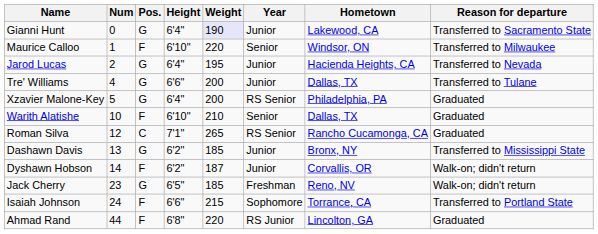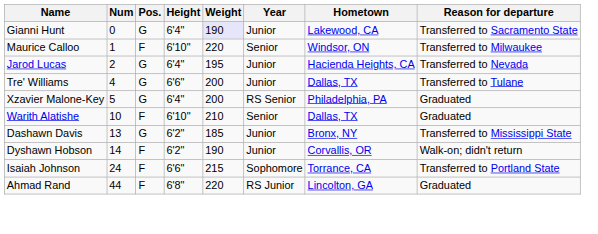- row: Roman Silva | 12 | C | 7'1" | 265 | RS Senior | Rancho Cucamonga, CA | Graduated
Dyshawn Hobson | Weight: 187 -> 190
- row: Jack Cherry | 23 | G | 6'5" | 185 | Freshman | Reno, NV | Walk-on; didn't return
